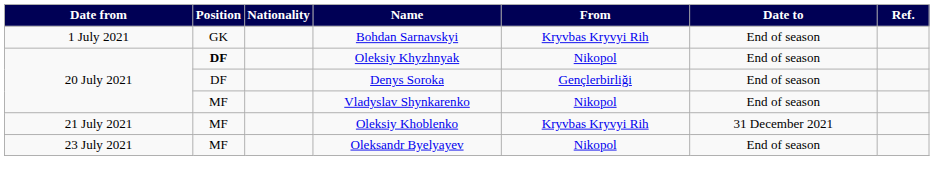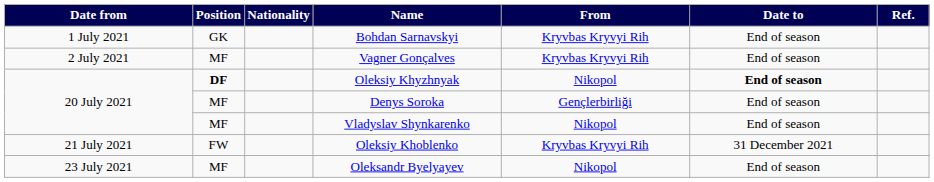+ row: 2 July 2021 | MF | Vagner Gonçalves | Kryvbas Kryvyi Rih | End of season
Oleksiy Khyzhnyak | Date to: normal -> bold
Denys Soroka | Position: DF -> MF
Oleksiy Khoblenko | Position: MF -> FW
